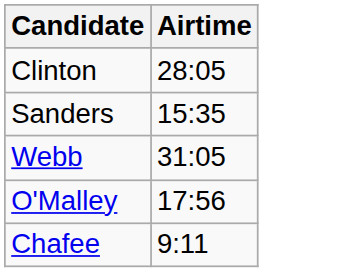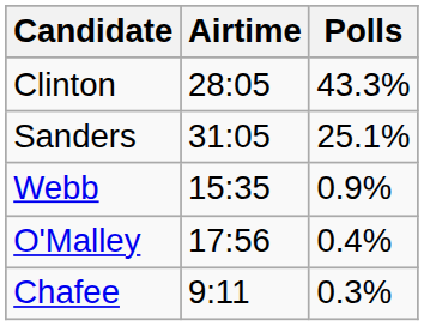+ column: Polls | 43.3% | 25.1% | 0.9% | 0.4% | 0.3%
Sanders | Airtime: 15:35 -> 31:05
Webb | Airtime: 31:05 -> 15:35
